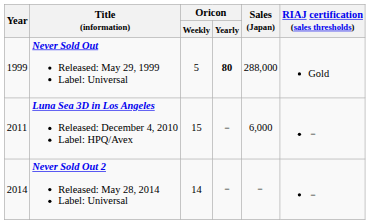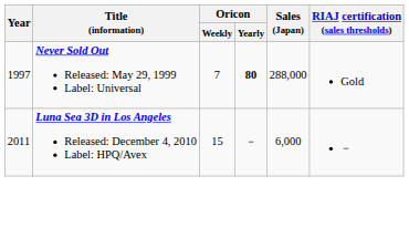Never Sold Out Released: May 29, 1999 Label: Universal | Year: 1999 -> 1997
Never Sold Out Released: May 29, 1999 Label: Universal | Oricon / Weekly: 5 -> 7
- row: 2014 | Never Sold Out 2 Released: May 28, 2014 Label: Universal | 14 | － | － | －
